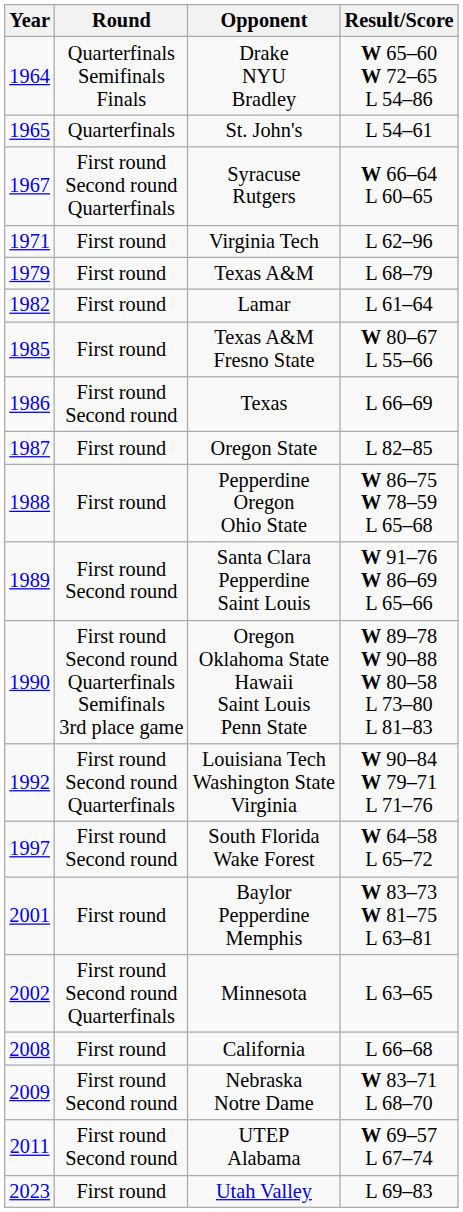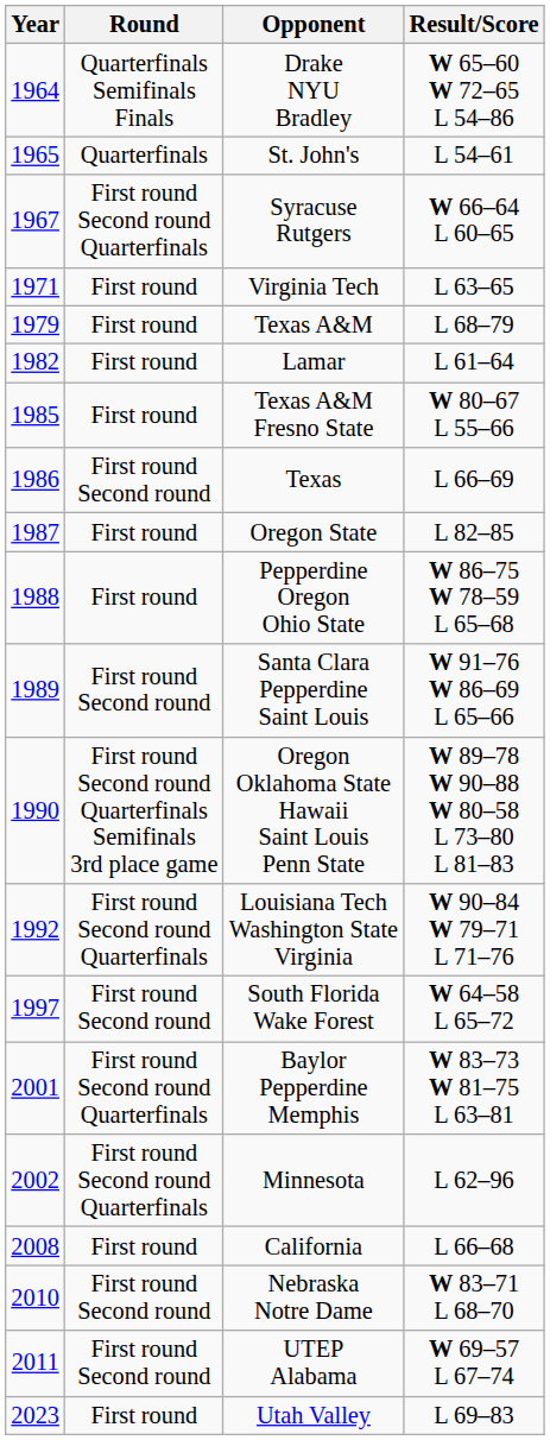Virginia Tech | Result/Score: L 62–96 -> L 63–65
Baylor Pepperdine Memphis | Round: First round -> First round Second round Quarterfinals
Minnesota | Result/Score: L 63–65 -> L 62–96
Nebraska Notre Dame | Year: 2009 -> 2010
